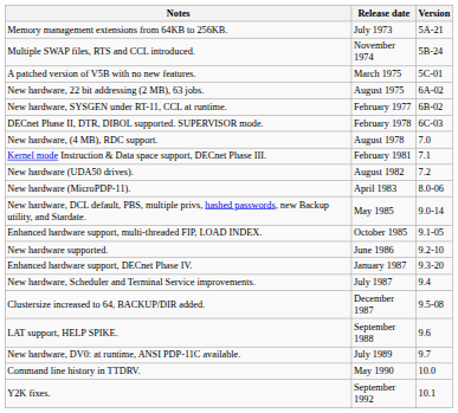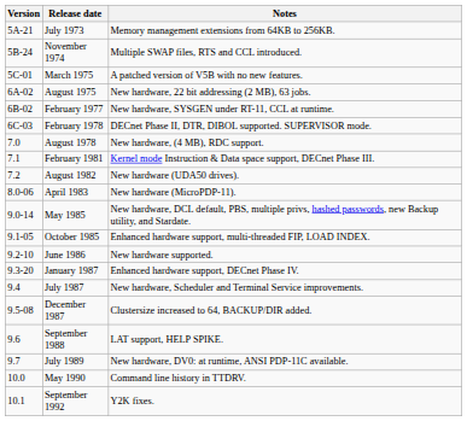columns swapped: Version <-> Notes
